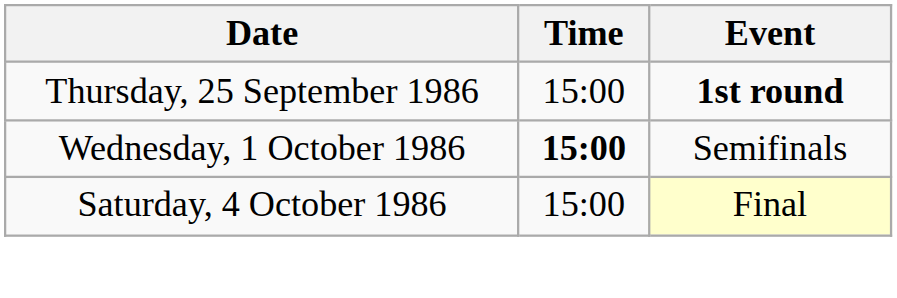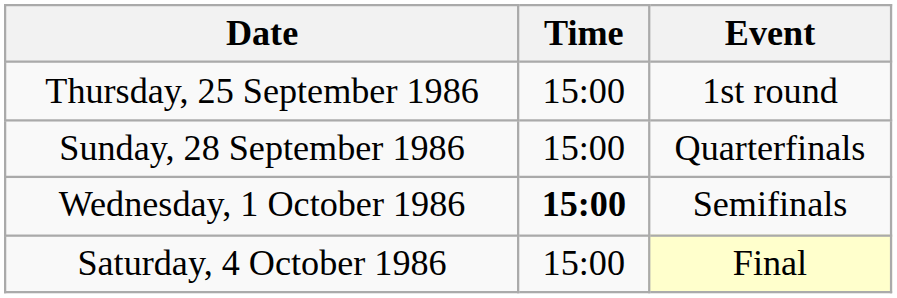Thursday, 25 September 1986 | Event: bold -> normal
+ row: Sunday, 28 September 1986 | 15:00 | Quarterfinals
